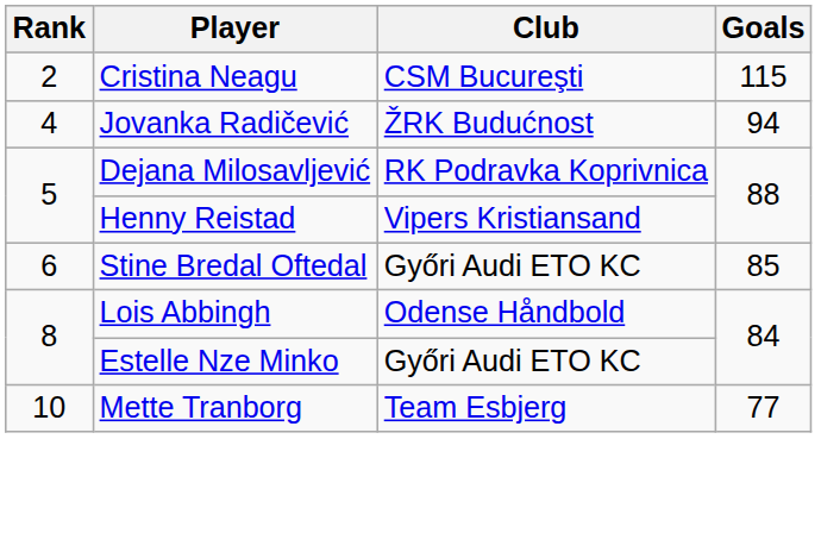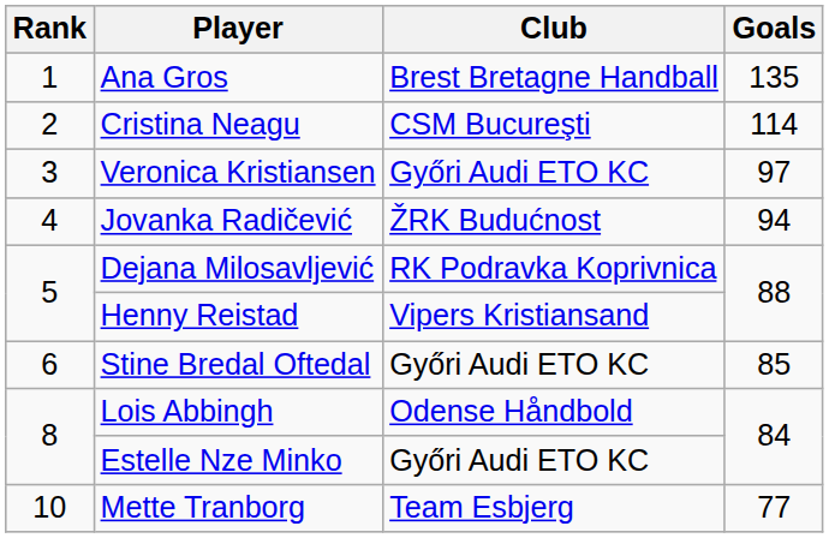+ row: 1 | Ana Gros | Brest Bretagne Handball | 135
Cristina Neagu | Goals: 115 -> 114
+ row: 3 | Veronica Kristiansen | Győri Audi ETO KC | 97
